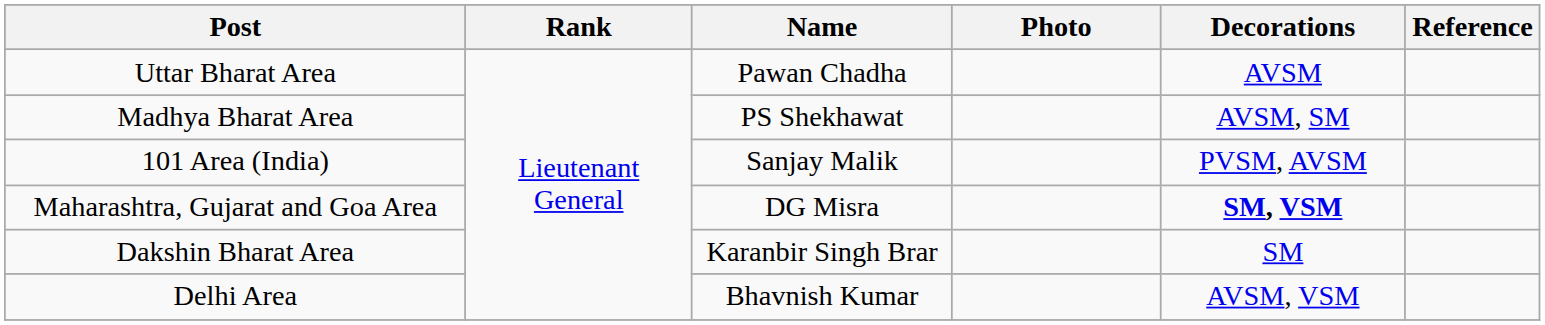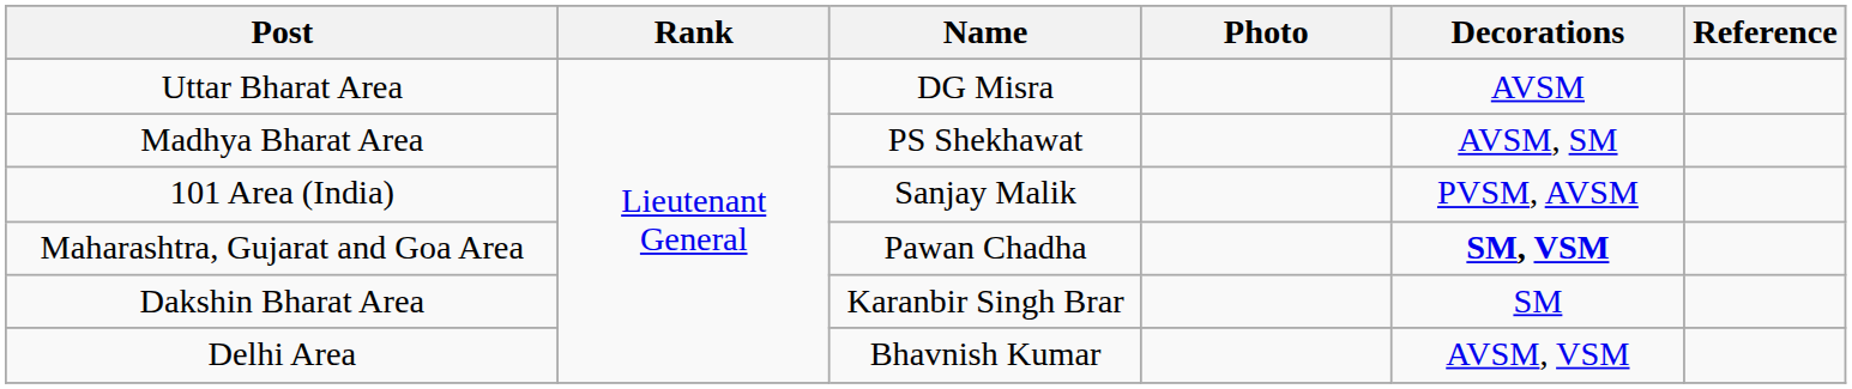Uttar Bharat Area | Name: Pawan Chadha -> DG Misra
Maharashtra, Gujarat and Goa Area | Name: DG Misra -> Pawan Chadha
